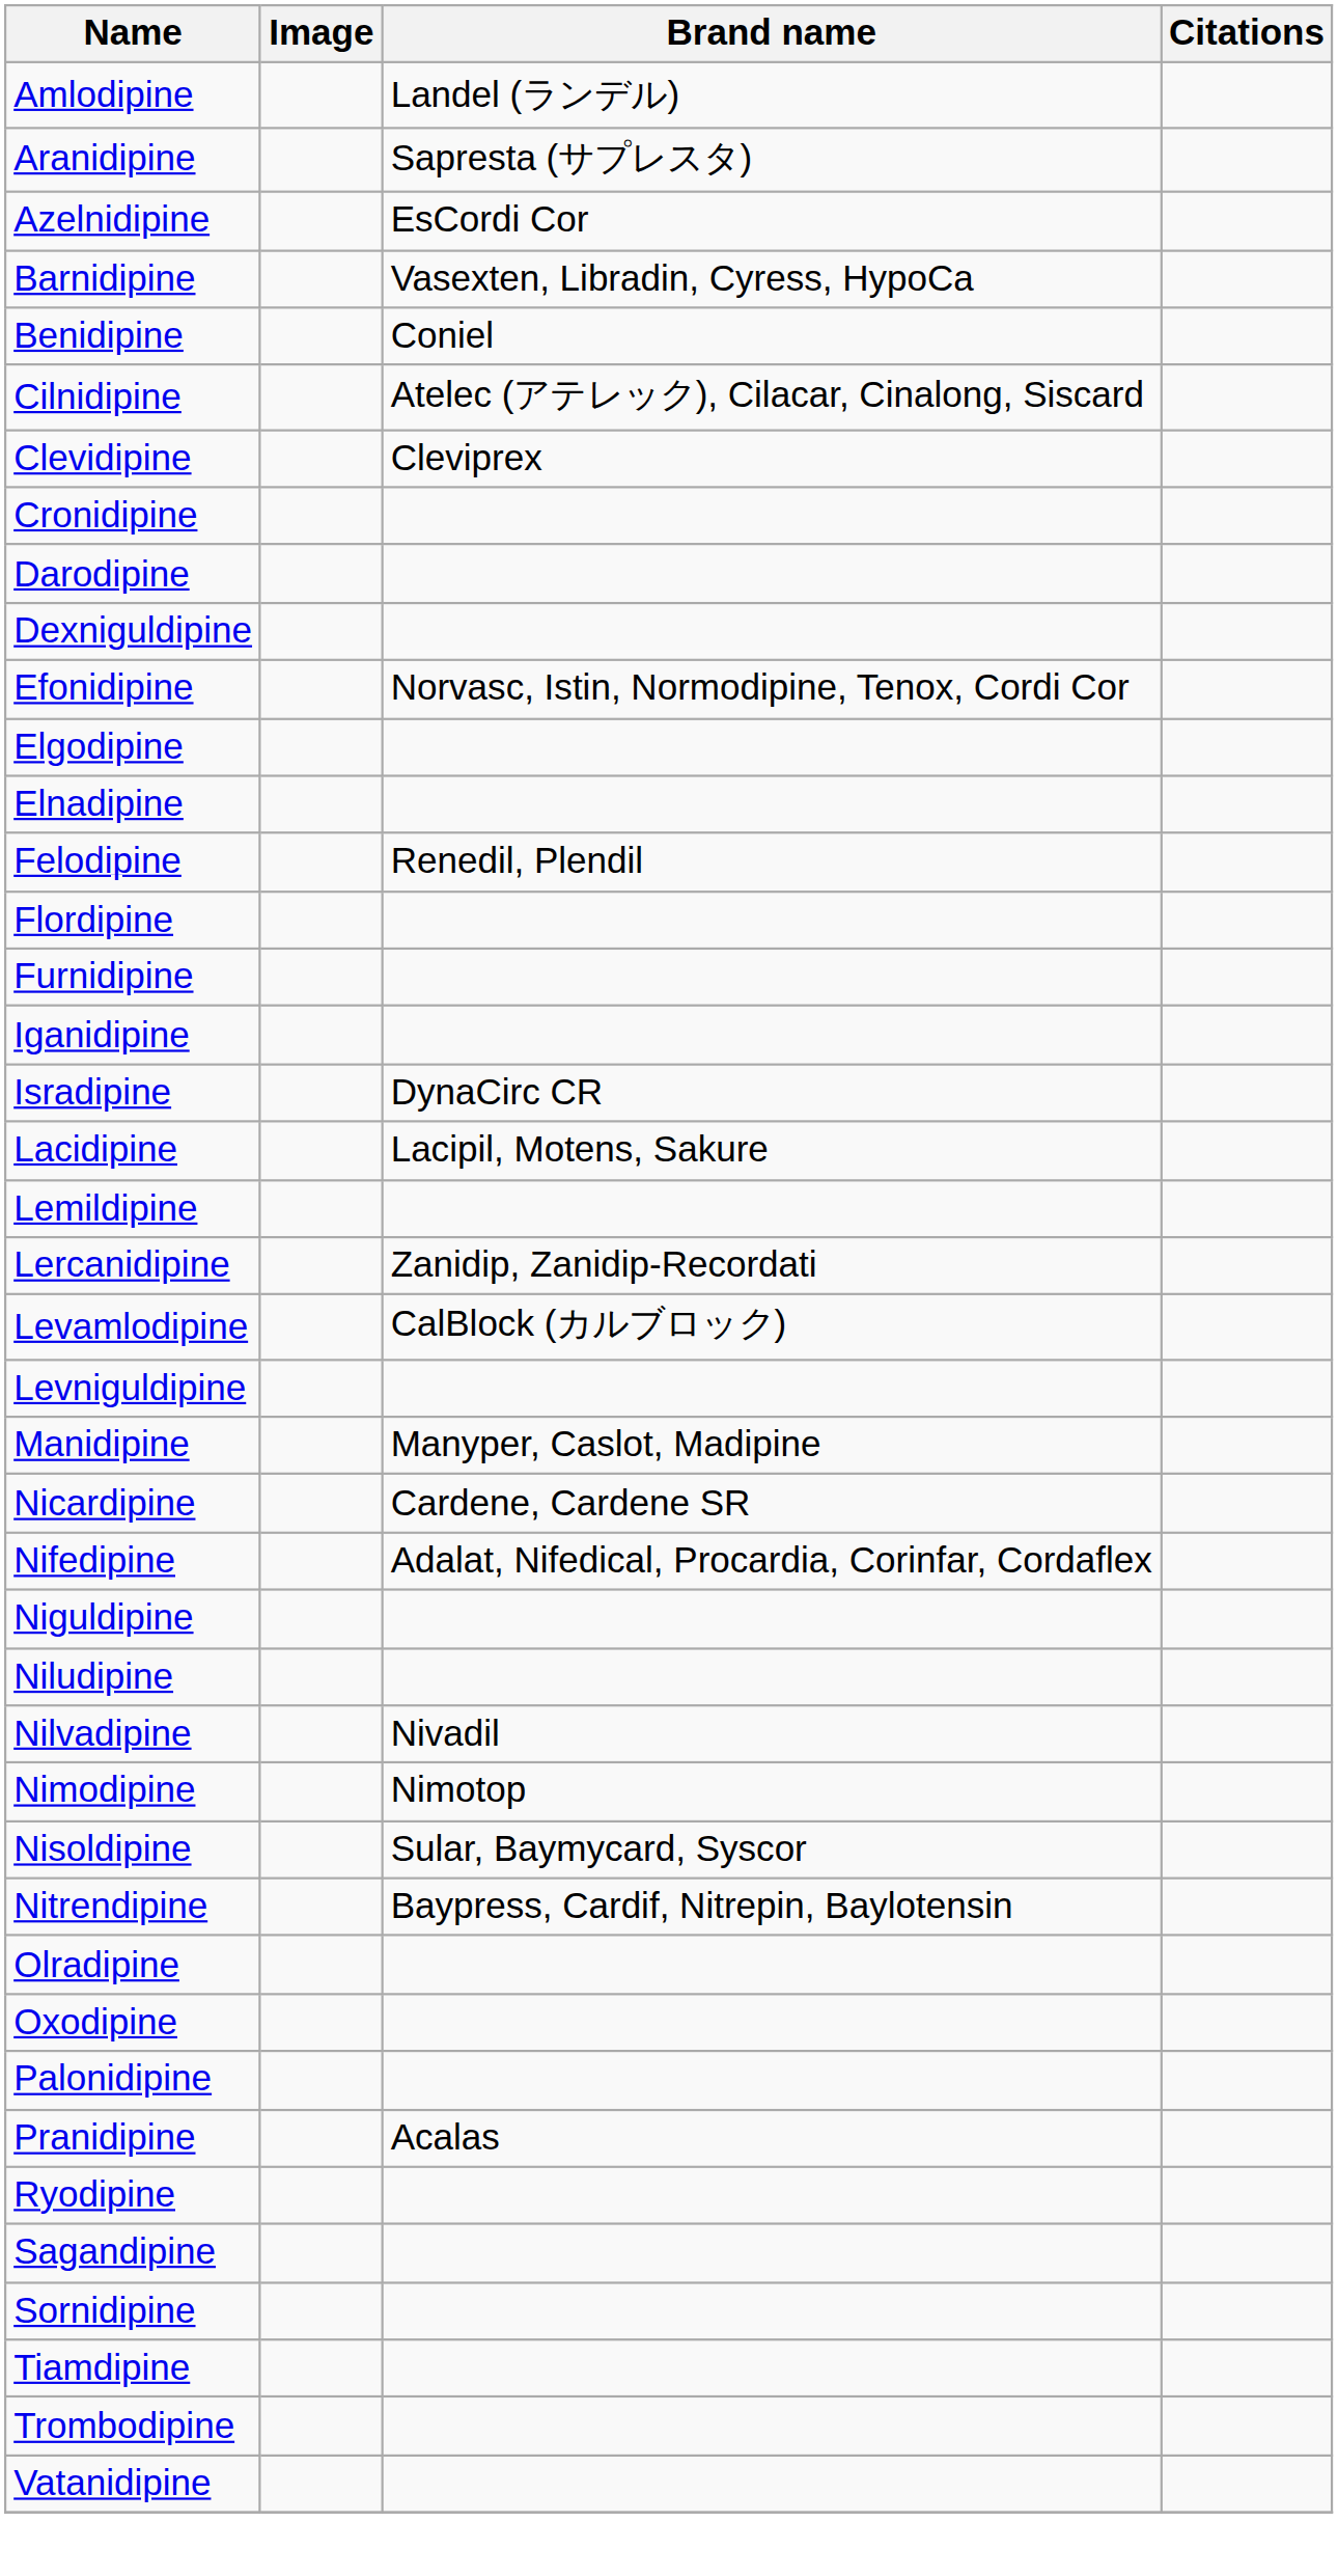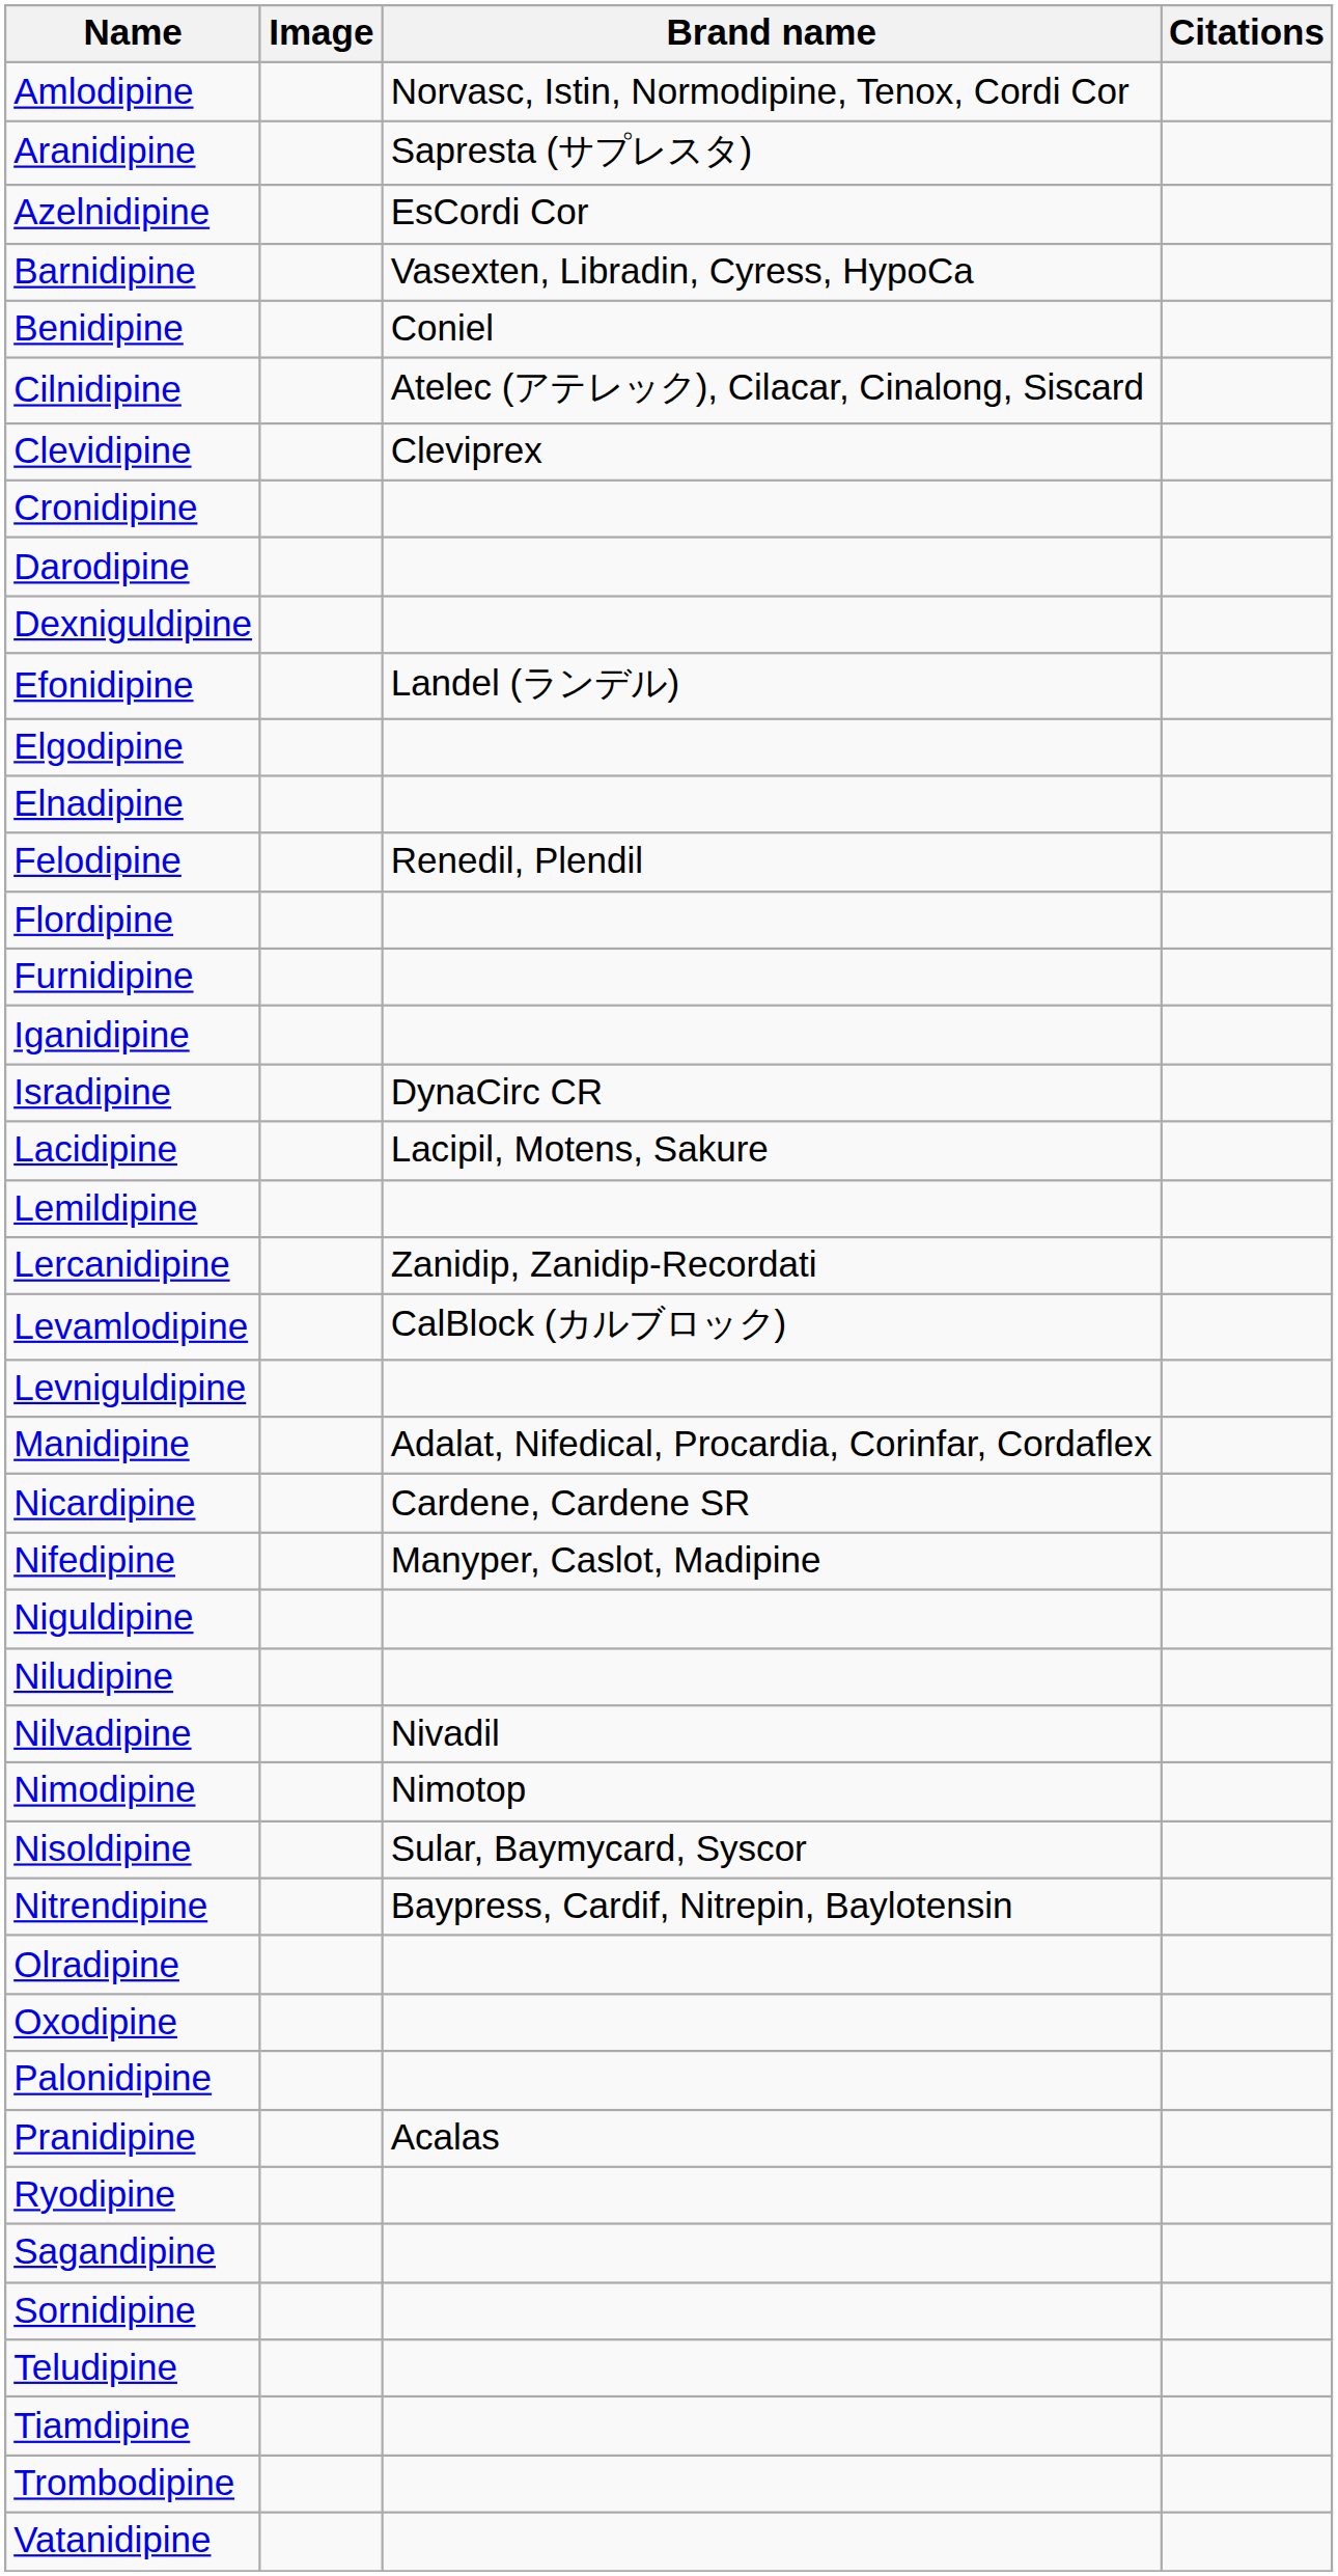Amlodipine | Brand name: Landel (ランデル) -> Norvasc, Istin, Normodipine, Tenox, Cordi Cor
Efonidipine | Brand name: Norvasc, Istin, Normodipine, Tenox, Cordi Cor -> Landel (ランデル)
Manidipine | Brand name: Manyper, Caslot, Madipine -> Adalat, Nifedical, Procardia, Corinfar, Cordaflex
Nifedipine | Brand name: Adalat, Nifedical, Procardia, Corinfar, Cordaflex -> Manyper, Caslot, Madipine
+ row: Teludipine
